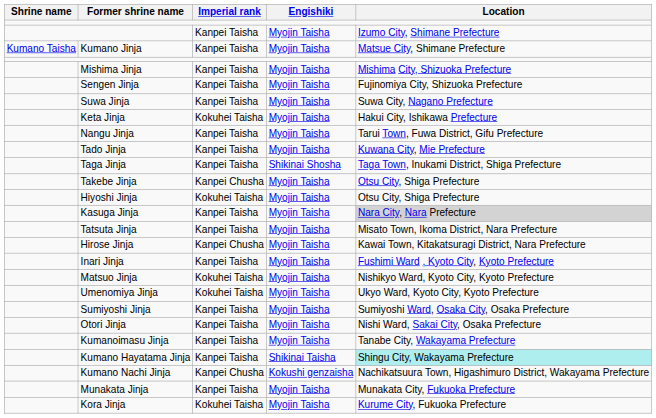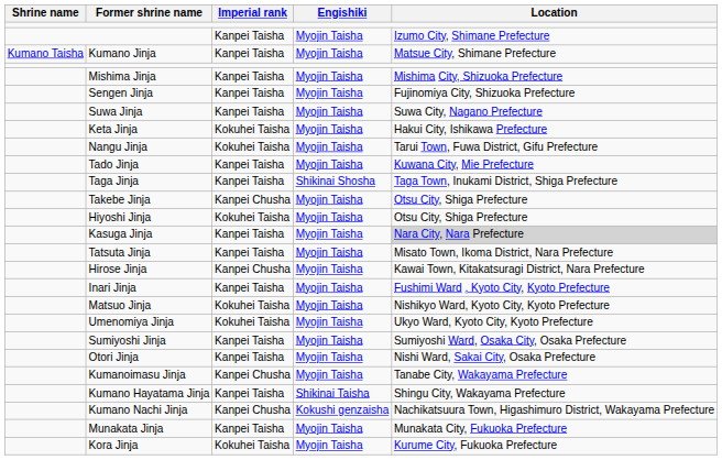Nangu Jinja | Imperial rank: Kanpei Taisha -> Kokuhei Taisha
Kumanoimasu Jinja | Imperial rank: Kanpei Taisha -> Kanpei Chusha
Kumano Hayatama Jinja | Location: paleturquoise background -> no background
